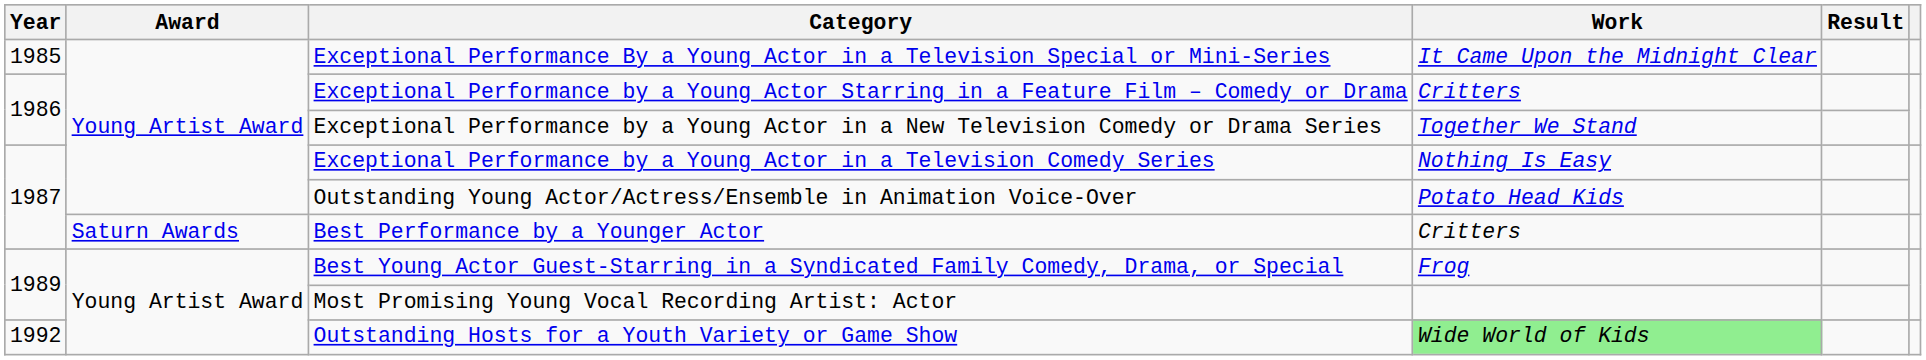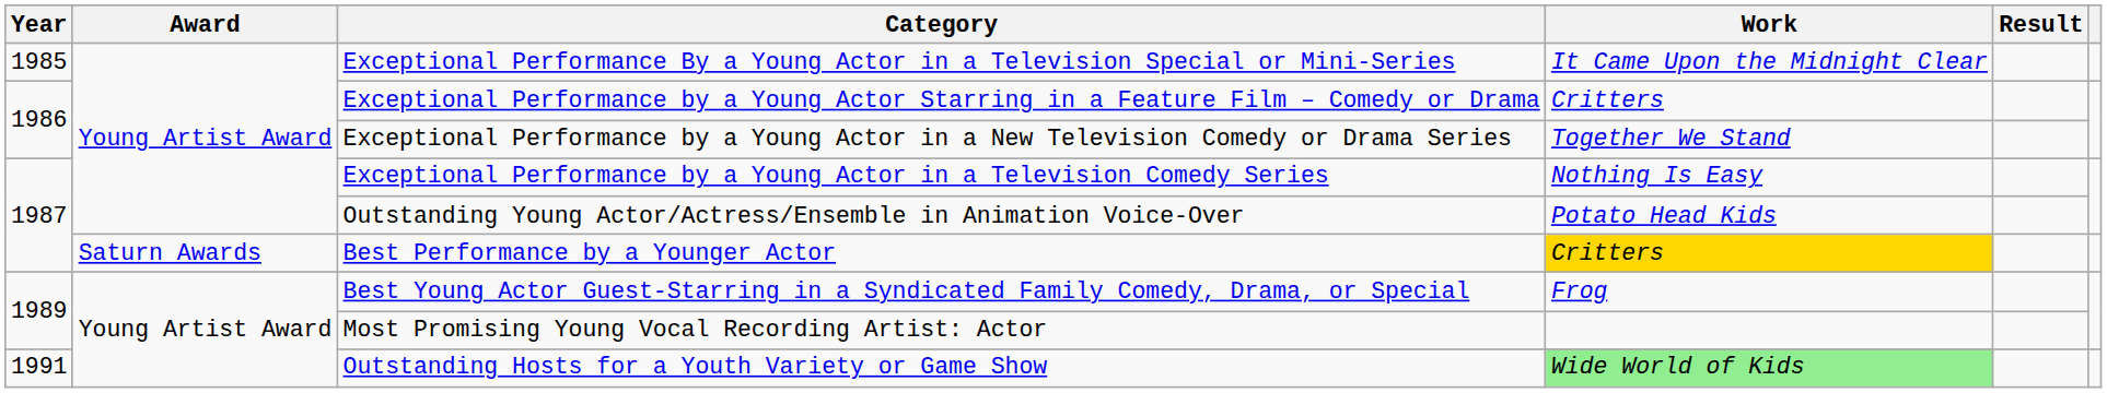Best Performance by a Younger Actor | Work: no background -> gold background
Outstanding Hosts for a Youth Variety or Game Show | Year: 1992 -> 1991
